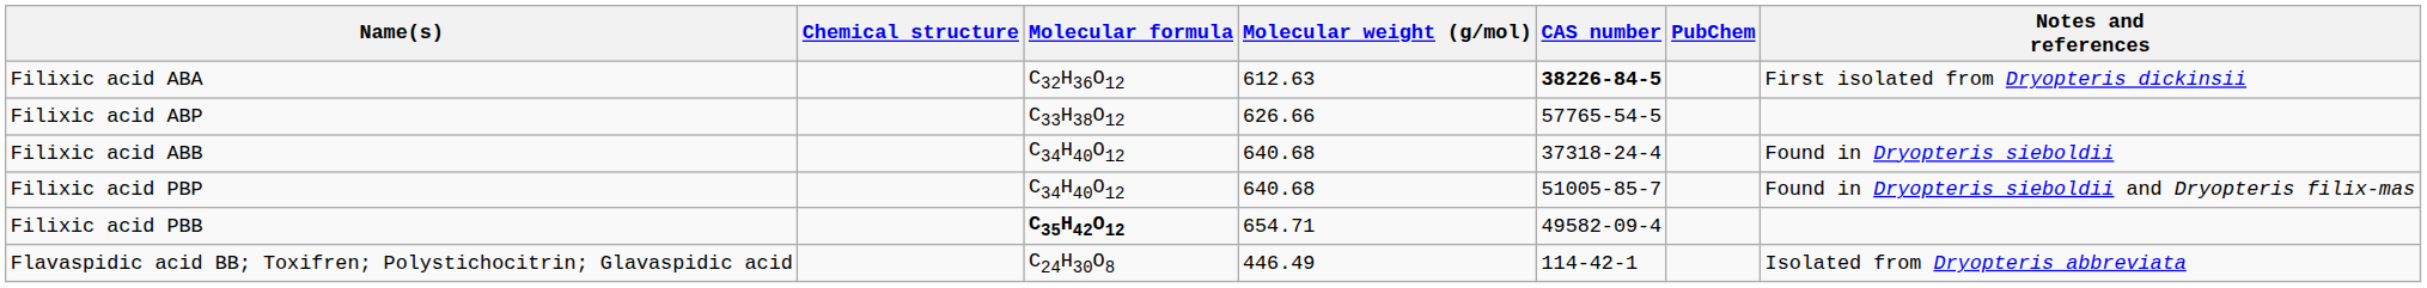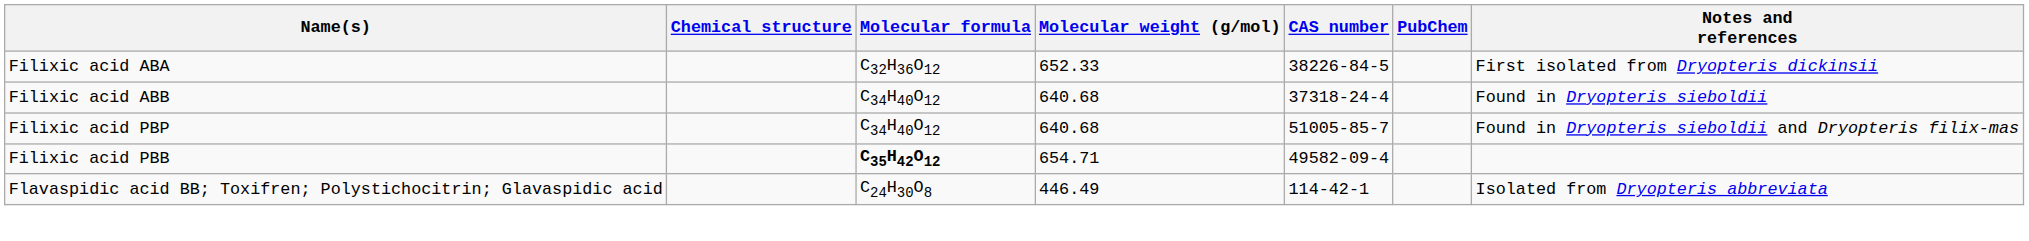Filixic acid ABA | Molecular weight (g/mol): 612.63 -> 652.33
Filixic acid ABA | CAS number: bold -> normal
- row: Filixic acid ABP | C33H38O12 | 626.66 | 57765-54-5
